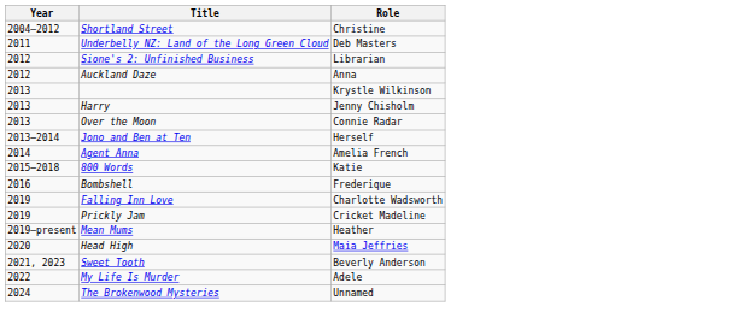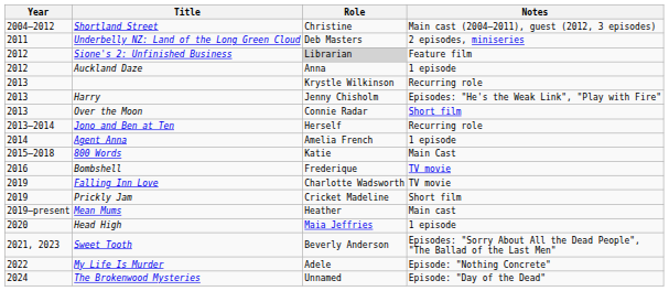+ column: Notes | Main cast (2004–2011), guest (2012, 3 episodes) | 2 episodes, miniseries | Feature film | 1 episode | Recurring role | Episodes: "He's the Weak Link", "Play with Fire" | Short film | Recurring role | 1 episode | Main Cast | TV movie | TV movie | Short film | Main cast | 1 episode | Episodes: "Sorry About All the Dead People", "The Ballad of the Last Men" | Episode: "Nothing Concrete" | Episode: "Day of the Dead"
Sione's 2: Unfinished Business | Role: no background -> lightgrey background
